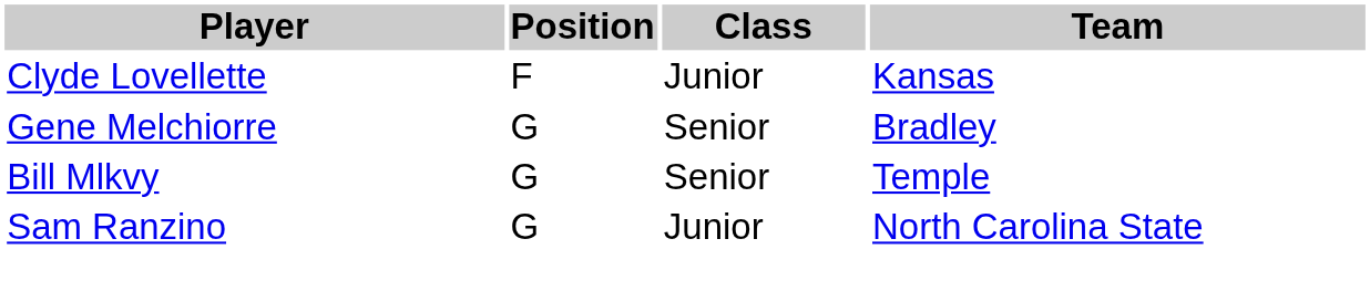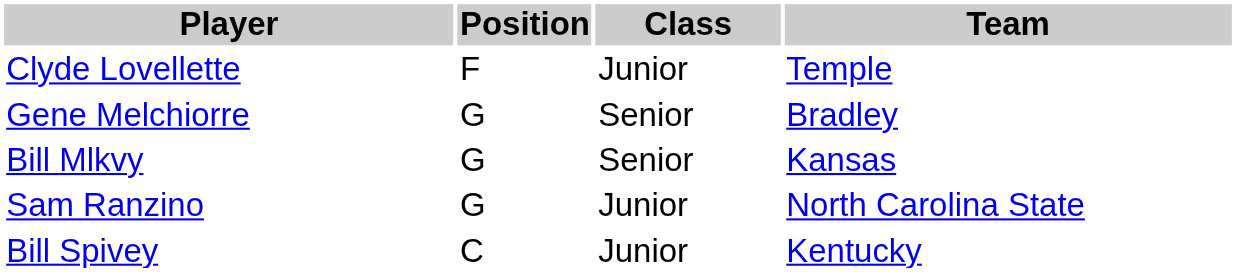Clyde Lovellette | Team: Kansas -> Temple
Bill Mlkvy | Team: Temple -> Kansas
+ row: Bill Spivey | C | Junior | Kentucky
